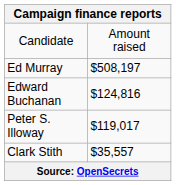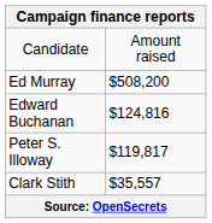Ed Murray | column 2: $508,197 -> $508,200
Peter S. Illoway | column 2: $119,017 -> $119,817
